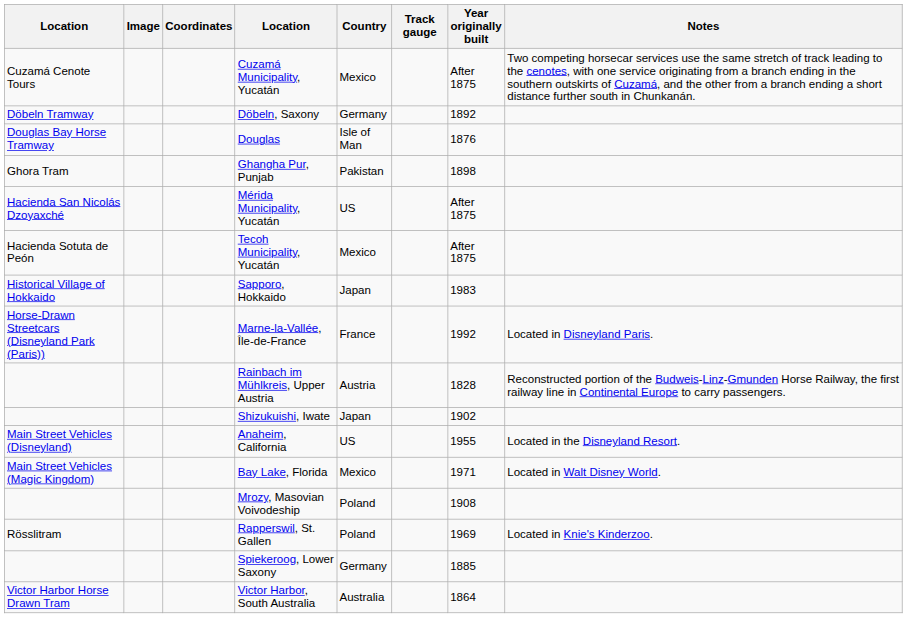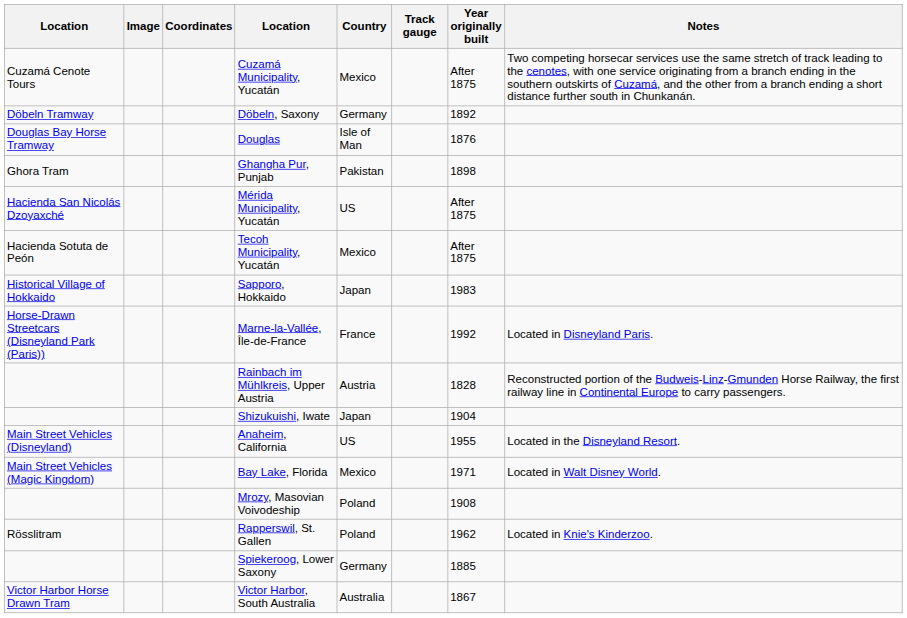Shizukuishi, Iwate | Year originally built: 1902 -> 1904
Rapperswil, St. Gallen | Year originally built: 1969 -> 1962
Victor Harbor, South Australia | Year originally built: 1864 -> 1867
